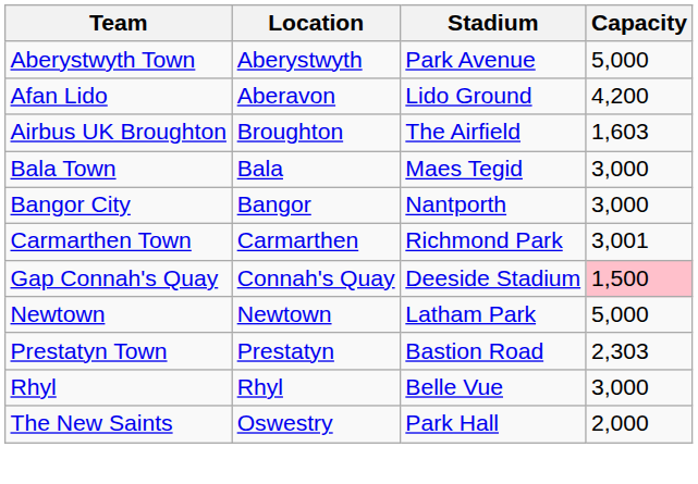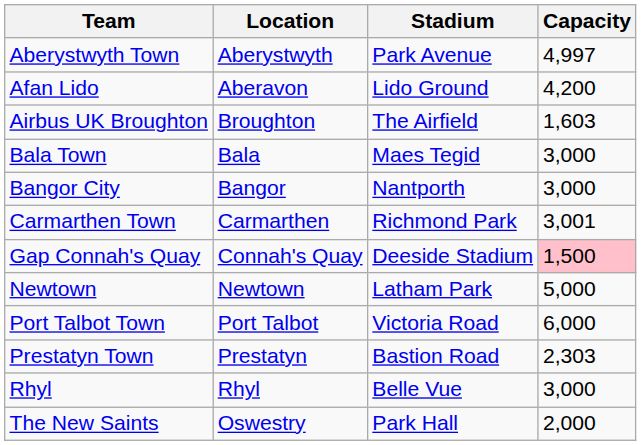Aberystwyth Town | Capacity: 5,000 -> 4,997
+ row: Port Talbot Town | Port Talbot | Victoria Road | 6,000
